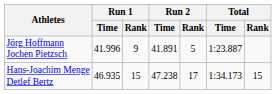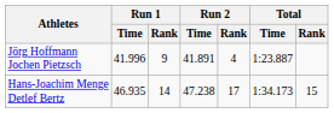Jörg Hoffmann Jochen Pietzsch | Run 2 / Rank: 5 -> 4
Hans-Joachim Menge Detlef Bertz | Run 1 / Rank: 15 -> 14
